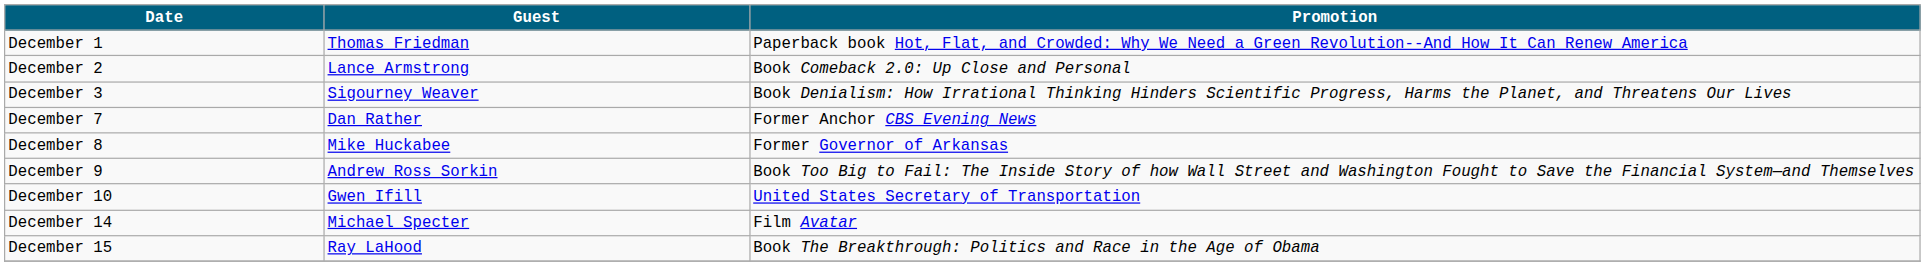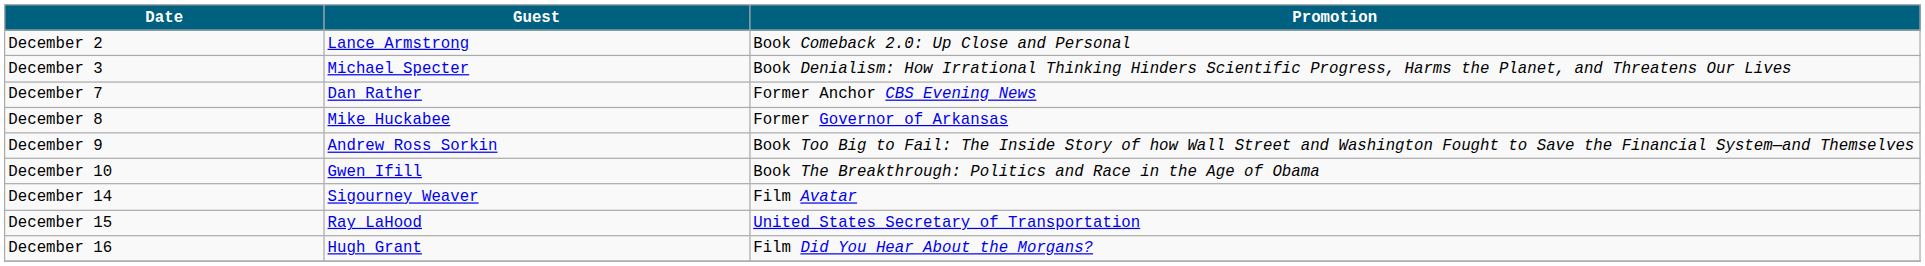- row: December 1 | Thomas Friedman | Paperback book Hot, Flat, and Crowded: Why We Need a Green Revolution--And How It Can Renew America
December 3 | Guest: Sigourney Weaver -> Michael Specter
December 10 | Promotion: United States Secretary of Transportation -> Book The Breakthrough: Politics and Race in the Age of Obama
December 14 | Guest: Michael Specter -> Sigourney Weaver
December 15 | Promotion: Book The Breakthrough: Politics and Race in the Age of Obama -> United States Secretary of Transportation
+ row: December 16 | Hugh Grant | Film Did You Hear About the Morgans?
